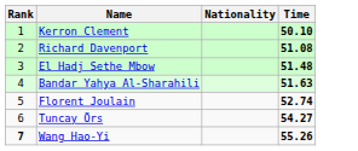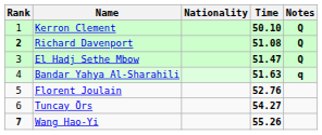+ column: Notes | Q | Q | Q | q
Richard Davenport | Rank: normal -> bold
El Hadj Sethe Mbow | Time: 51.48 -> 51.47
Florent Joulain | Time: 52.74 -> 52.76
